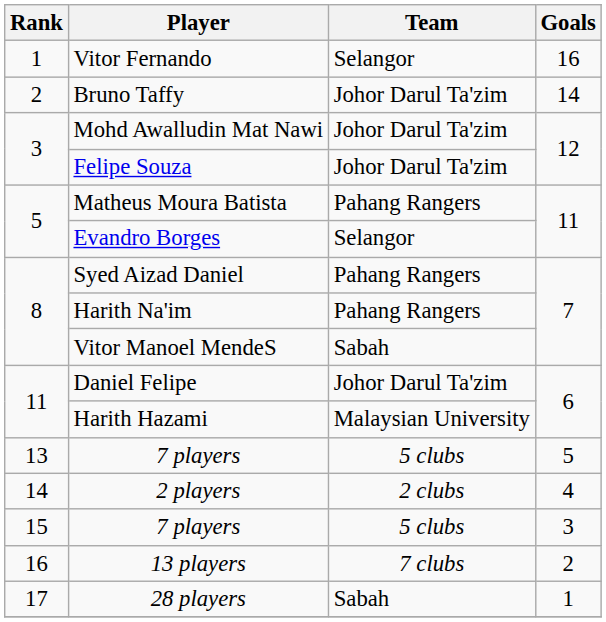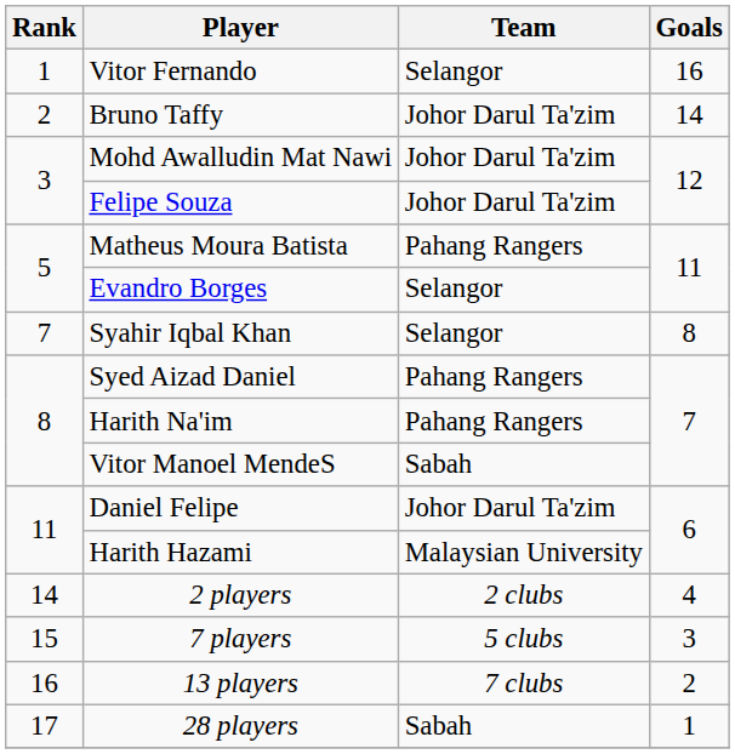+ row: 7 | Syahir Iqbal Khan | Selangor | 8
- row: 13 | 7 players | 5 clubs | 5
